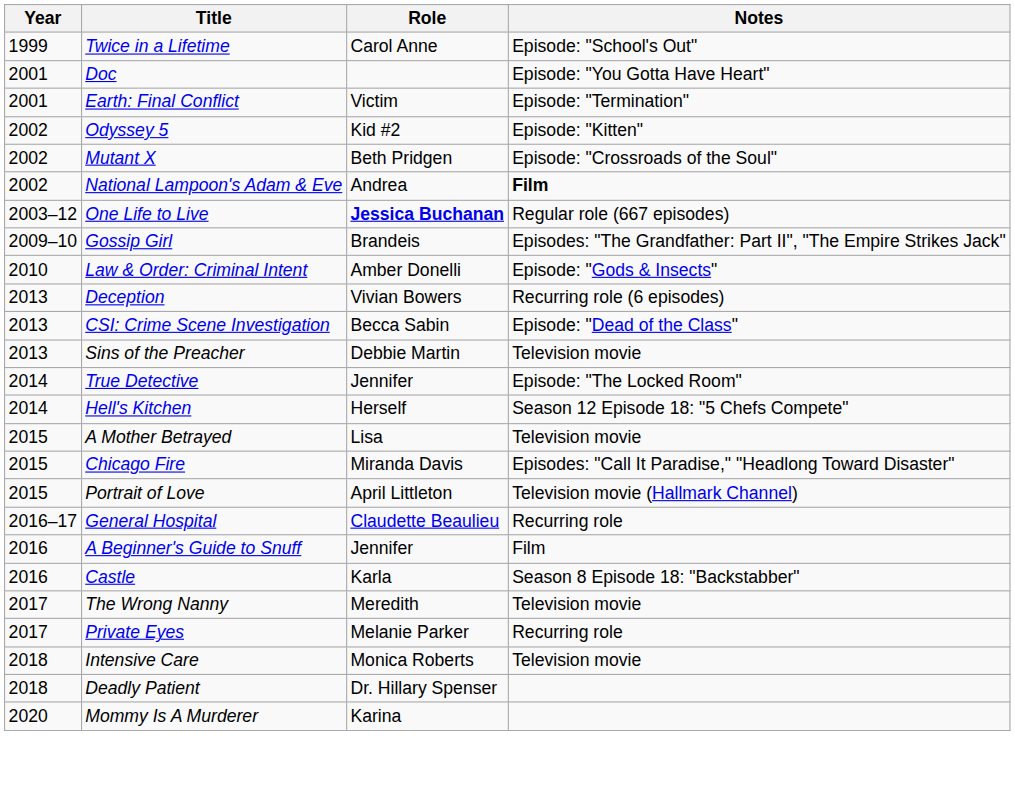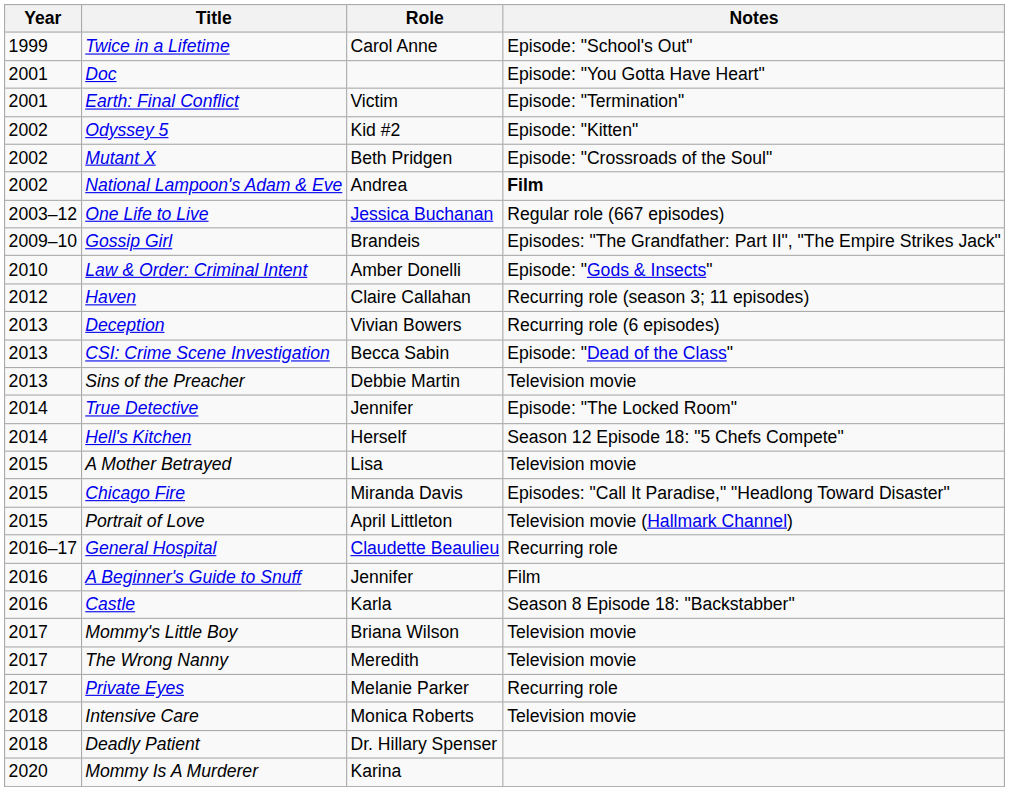One Life to Live | Role: bold -> normal
+ row: 2012 | Haven | Claire Callahan | Recurring role (season 3; 11 episodes)
+ row: 2017 | Mommy's Little Boy | Briana Wilson | Television movie
